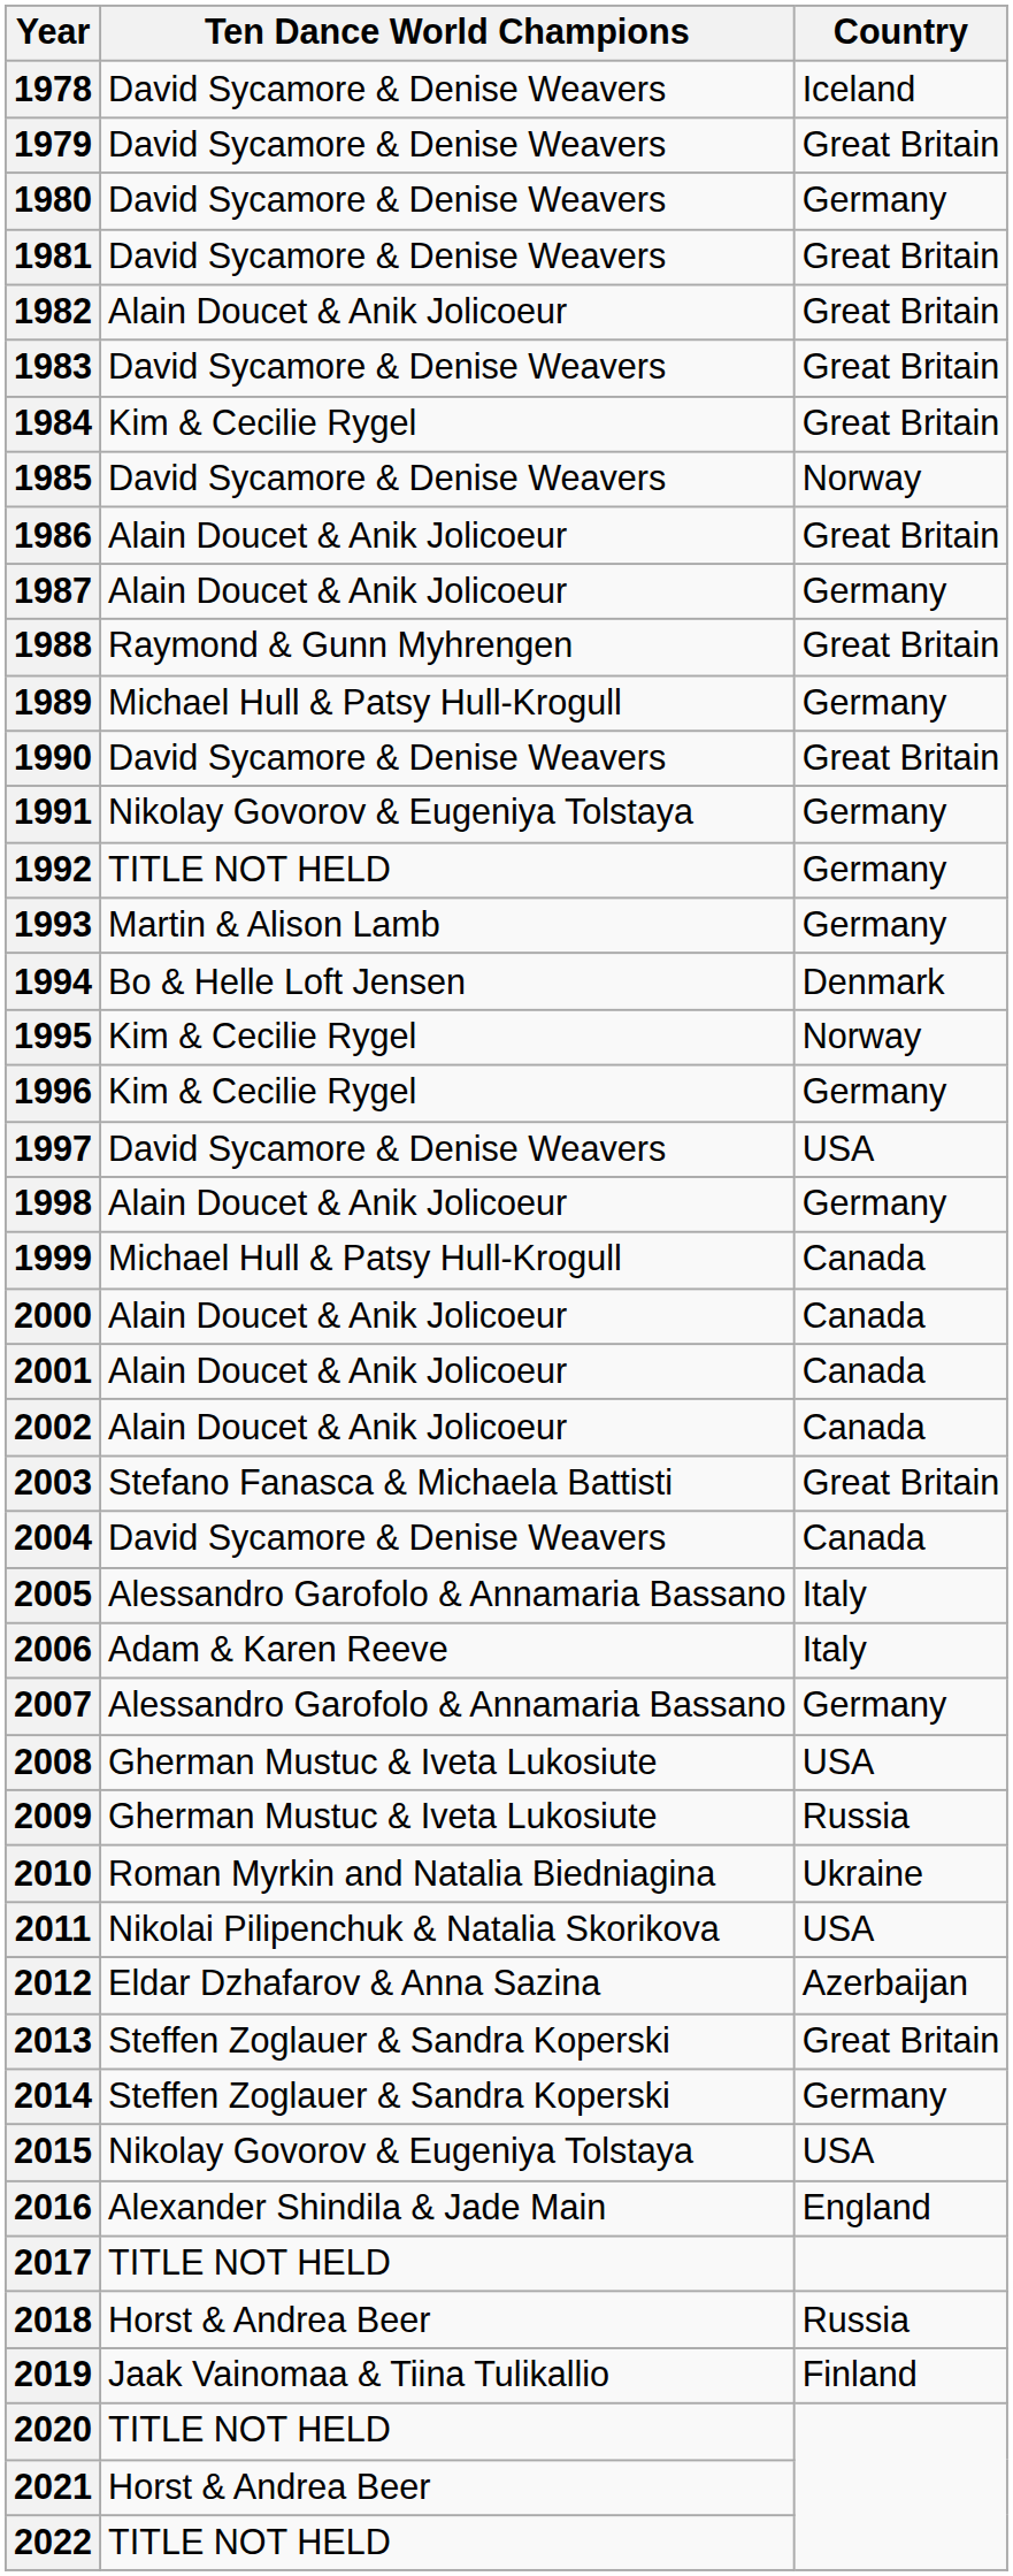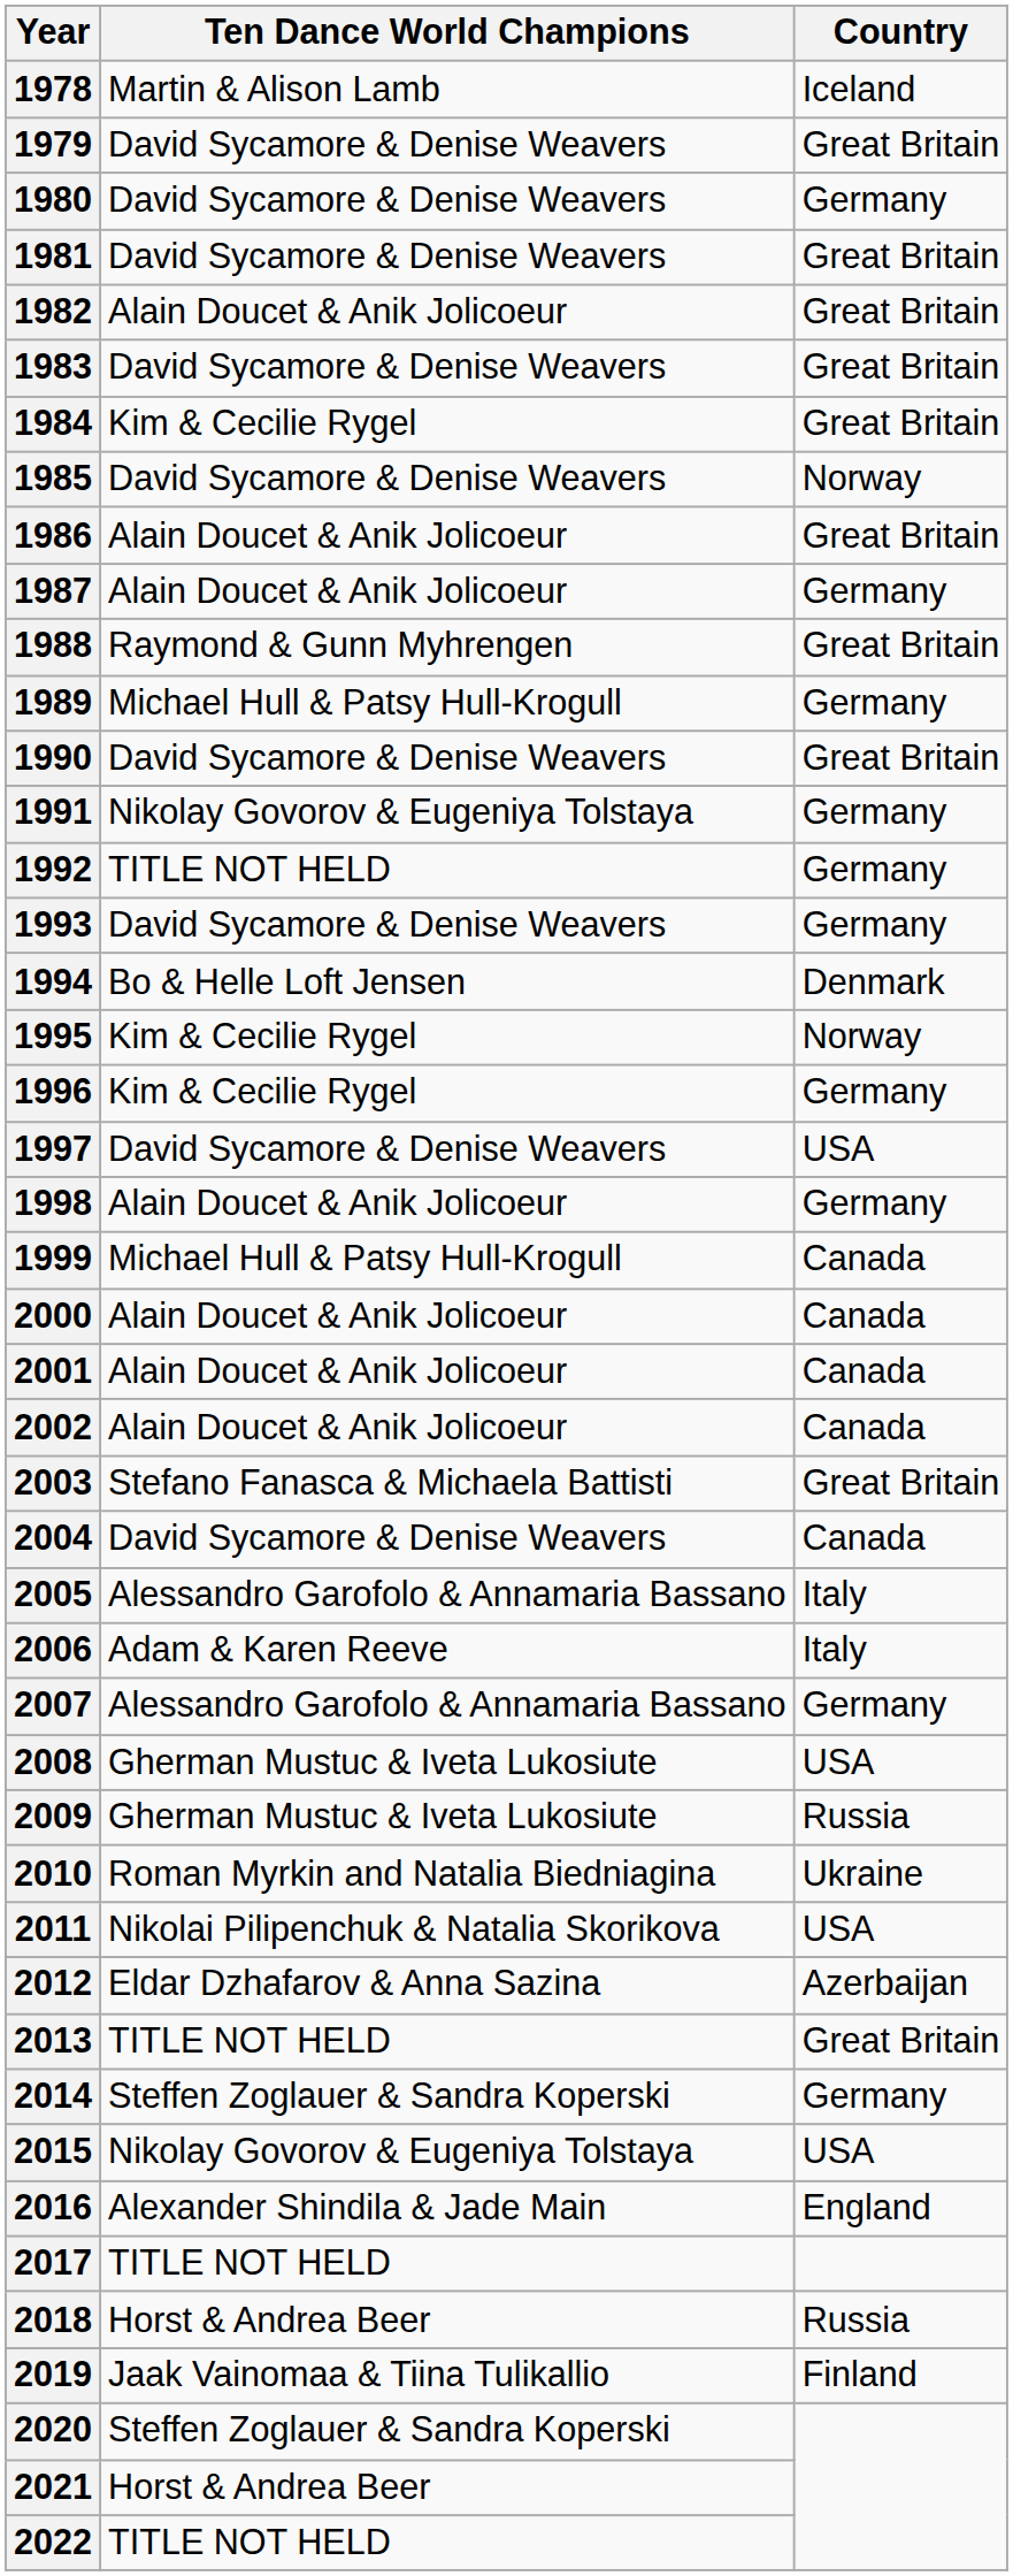1978 | Ten Dance World Champions: David Sycamore & Denise Weavers -> Martin & Alison Lamb
1993 | Ten Dance World Champions: Martin & Alison Lamb -> David Sycamore & Denise Weavers
2013 | Ten Dance World Champions: Steffen Zoglauer & Sandra Koperski -> TITLE NOT HELD
2020 | Ten Dance World Champions: TITLE NOT HELD -> Steffen Zoglauer & Sandra Koperski
